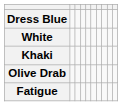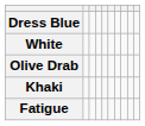rows swapped: Khaki <-> Olive Drab
